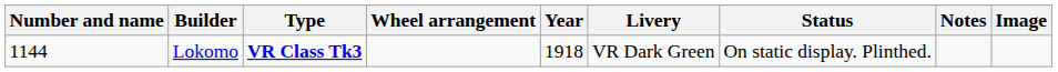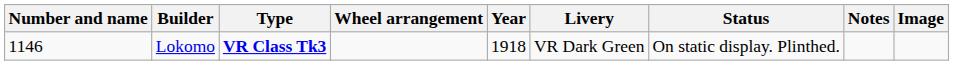Lokomo | Number and name: 1144 -> 1146
